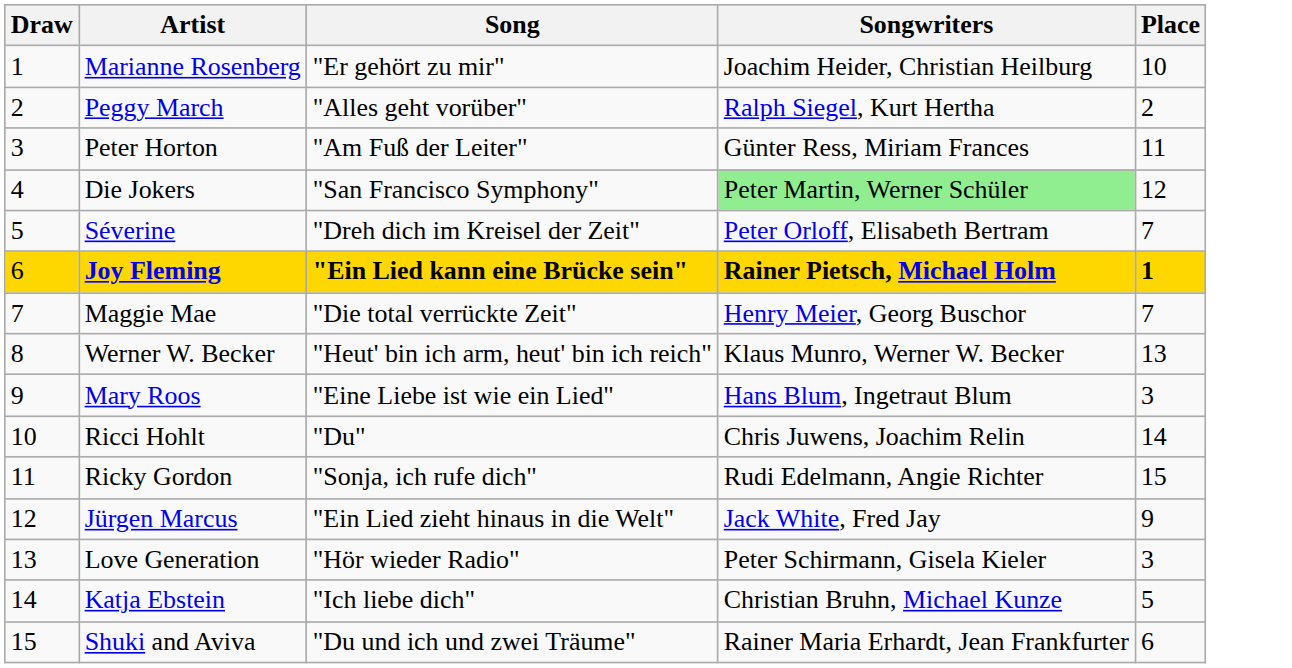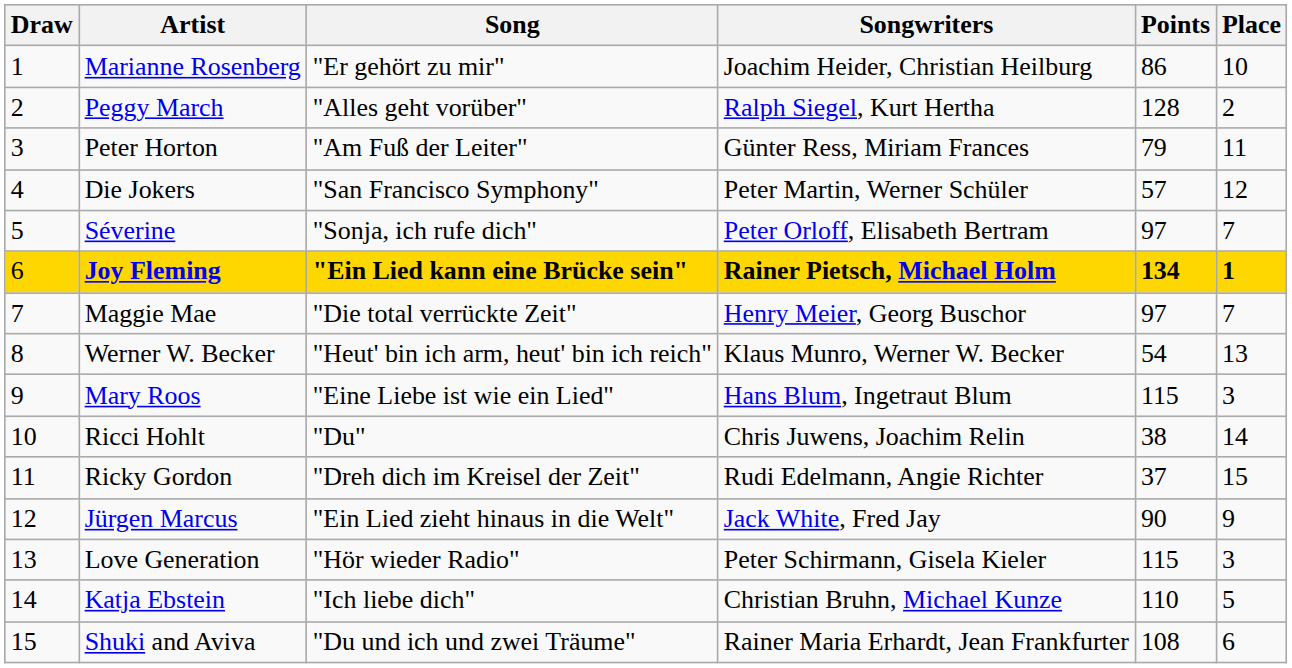+ column: Points | 86 | 128 | 79 | 57 | 97 | 134 | 97 | 54 | 115 | 38 | 37 | 90 | 115 | 110 | 108
Die Jokers | Songwriters: lightgreen background -> no background
Séverine | Song: "Dreh dich im Kreisel der Zeit" -> "Sonja, ich rufe dich"
Ricky Gordon | Song: "Sonja, ich rufe dich" -> "Dreh dich im Kreisel der Zeit"
